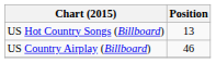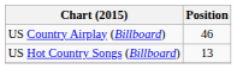rows swapped: US Country Airplay (Billboard) <-> US Hot Country Songs (Billboard)
